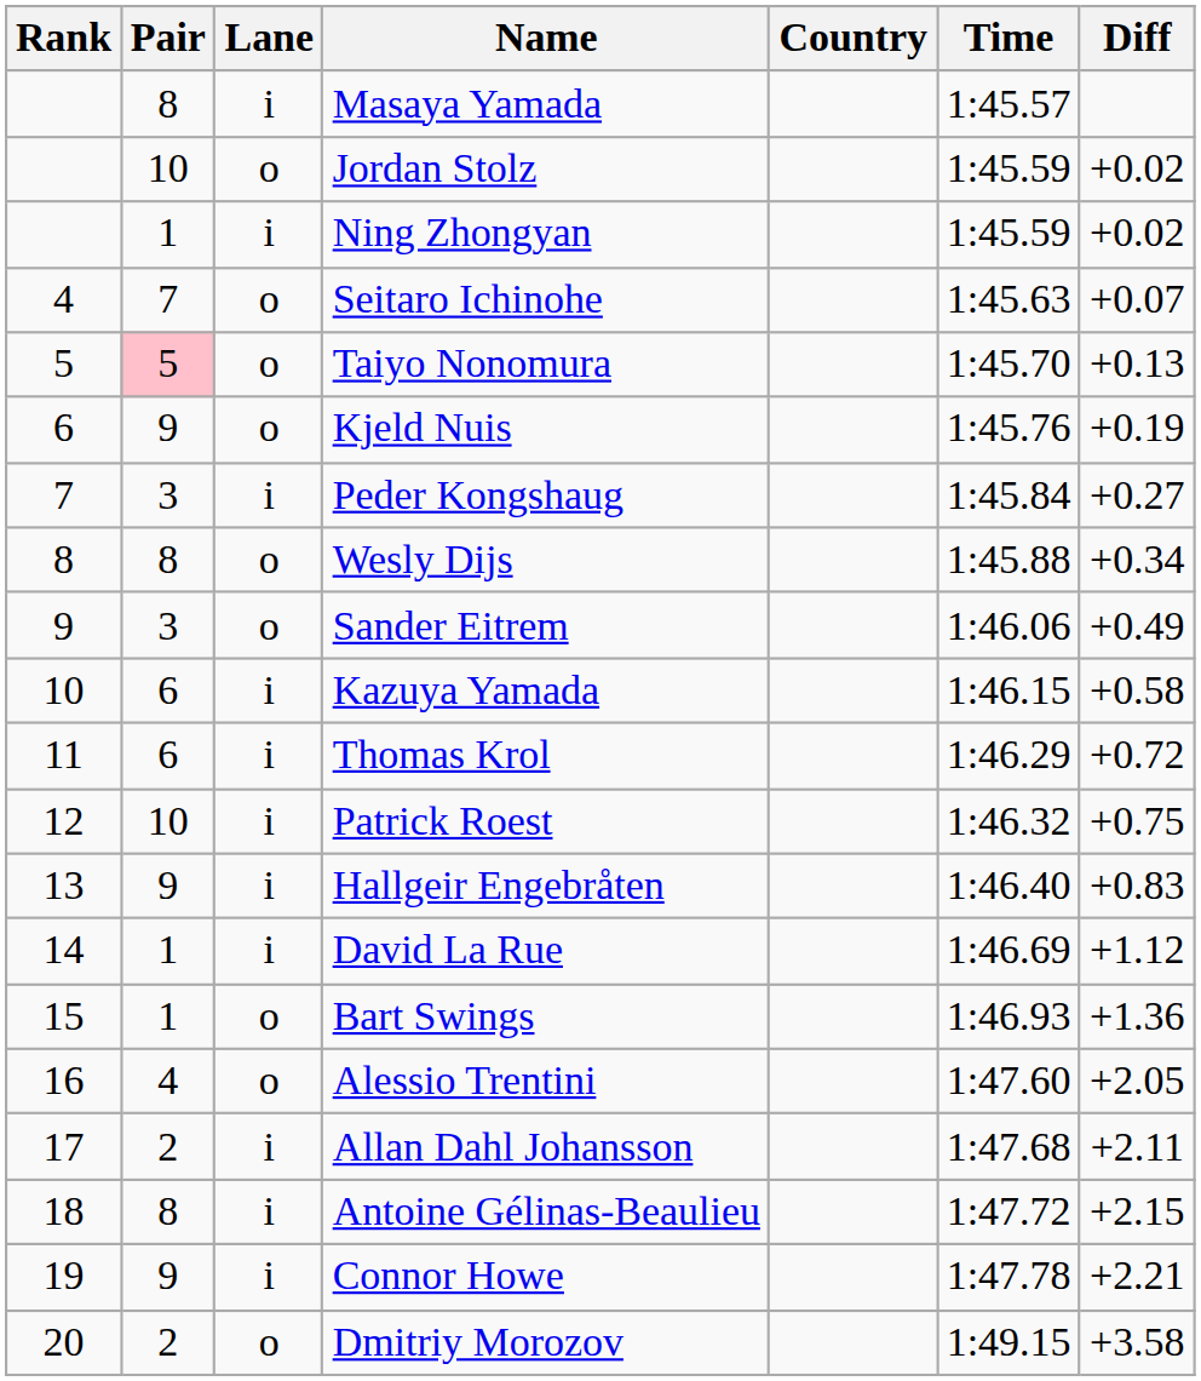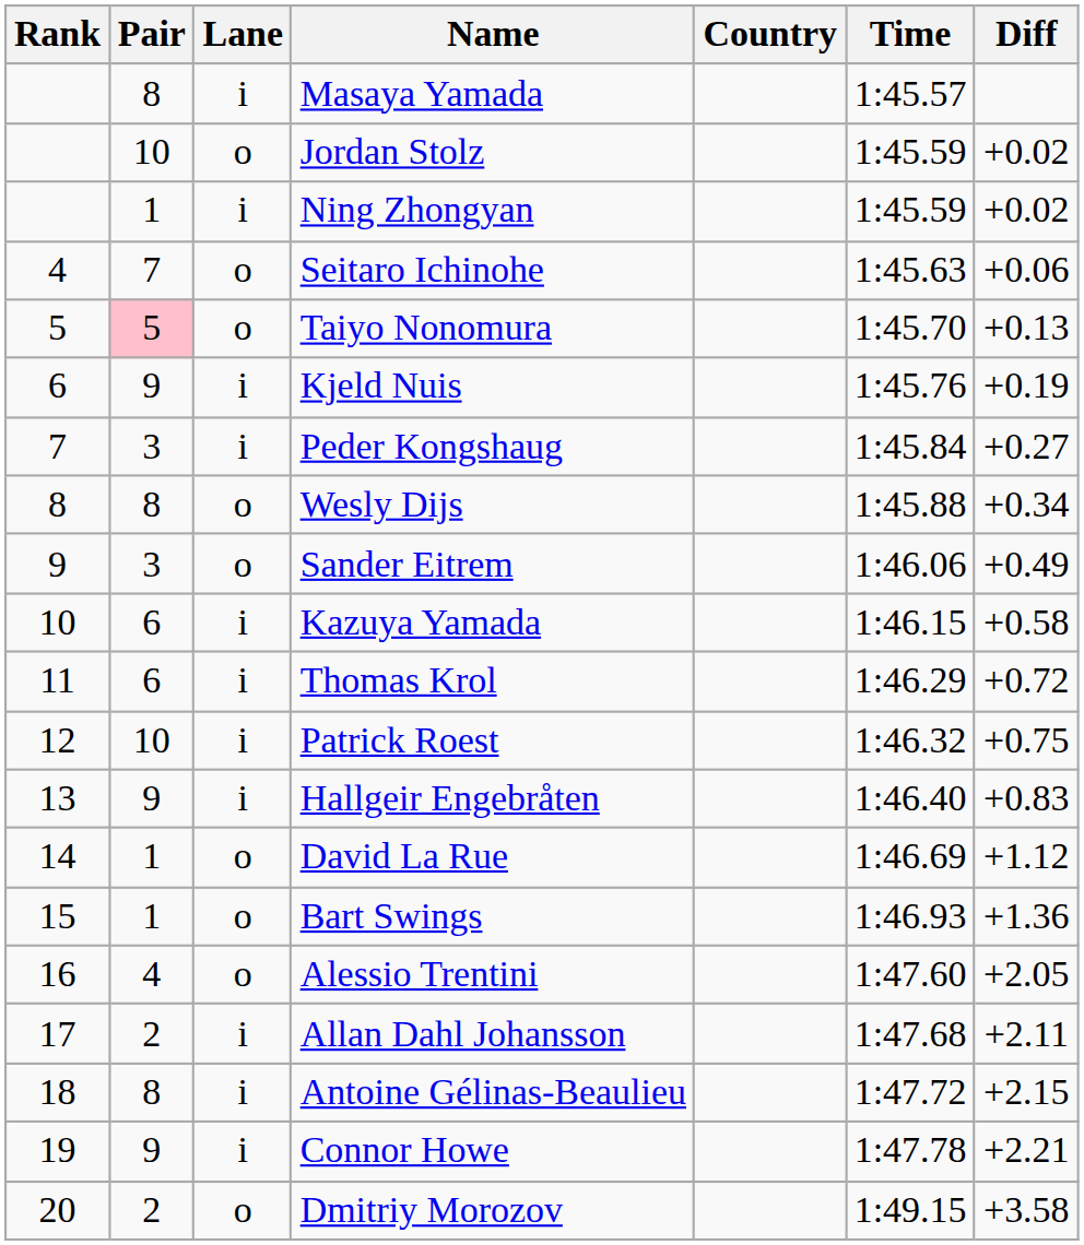Seitaro Ichinohe | Diff: +0.07 -> +0.06
Kjeld Nuis | Lane: o -> i
David La Rue | Lane: i -> o
